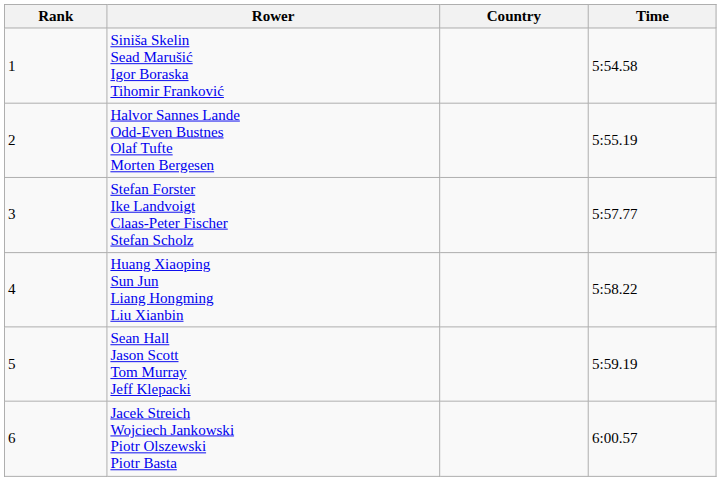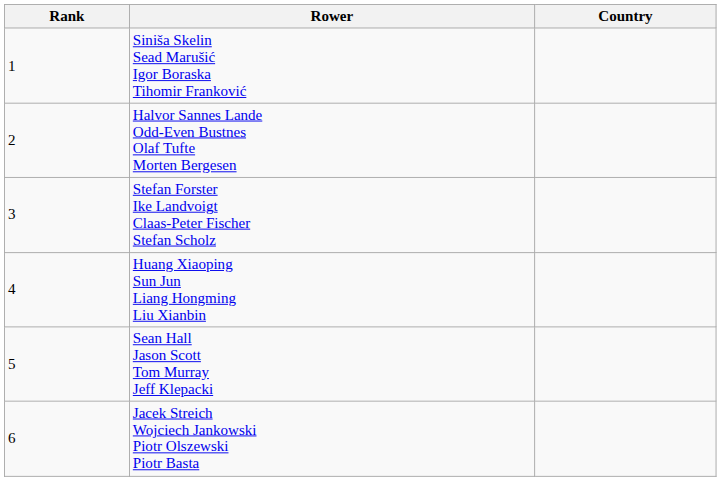- column: Time | 5:54.58 | 5:55.19 | 5:57.77 | 5:58.22 | 5:59.19 | 6:00.57
